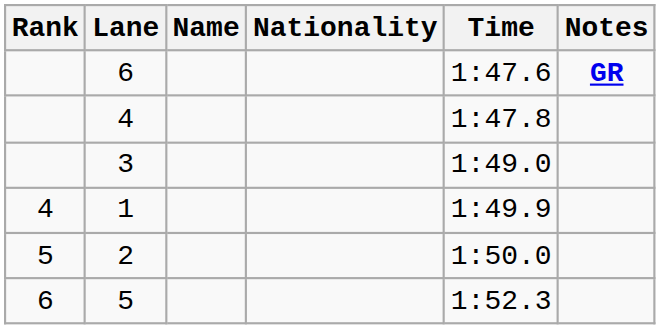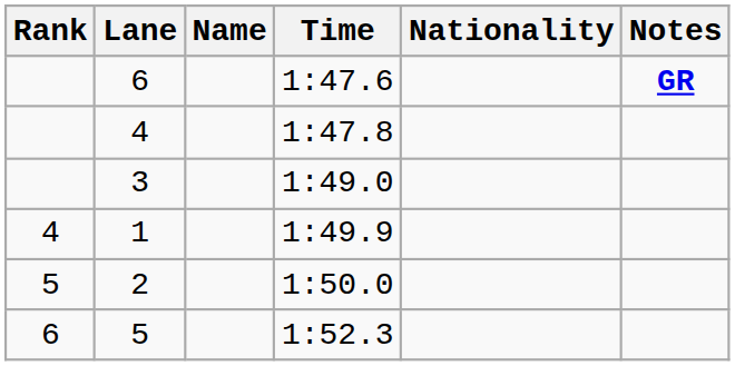columns swapped: Nationality <-> Time
